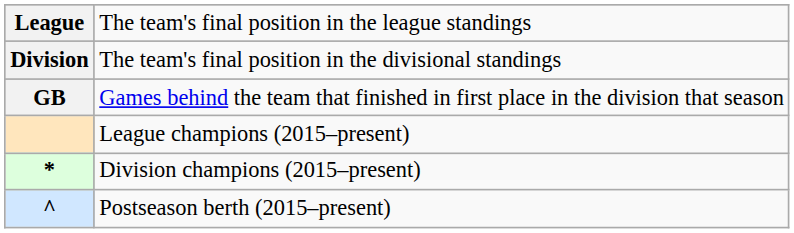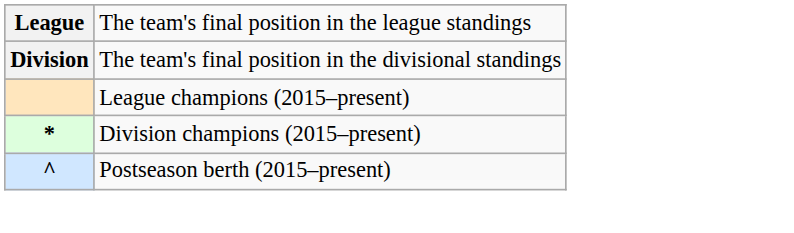- row: GB | Games behind the team that finished in first place in the division that season
